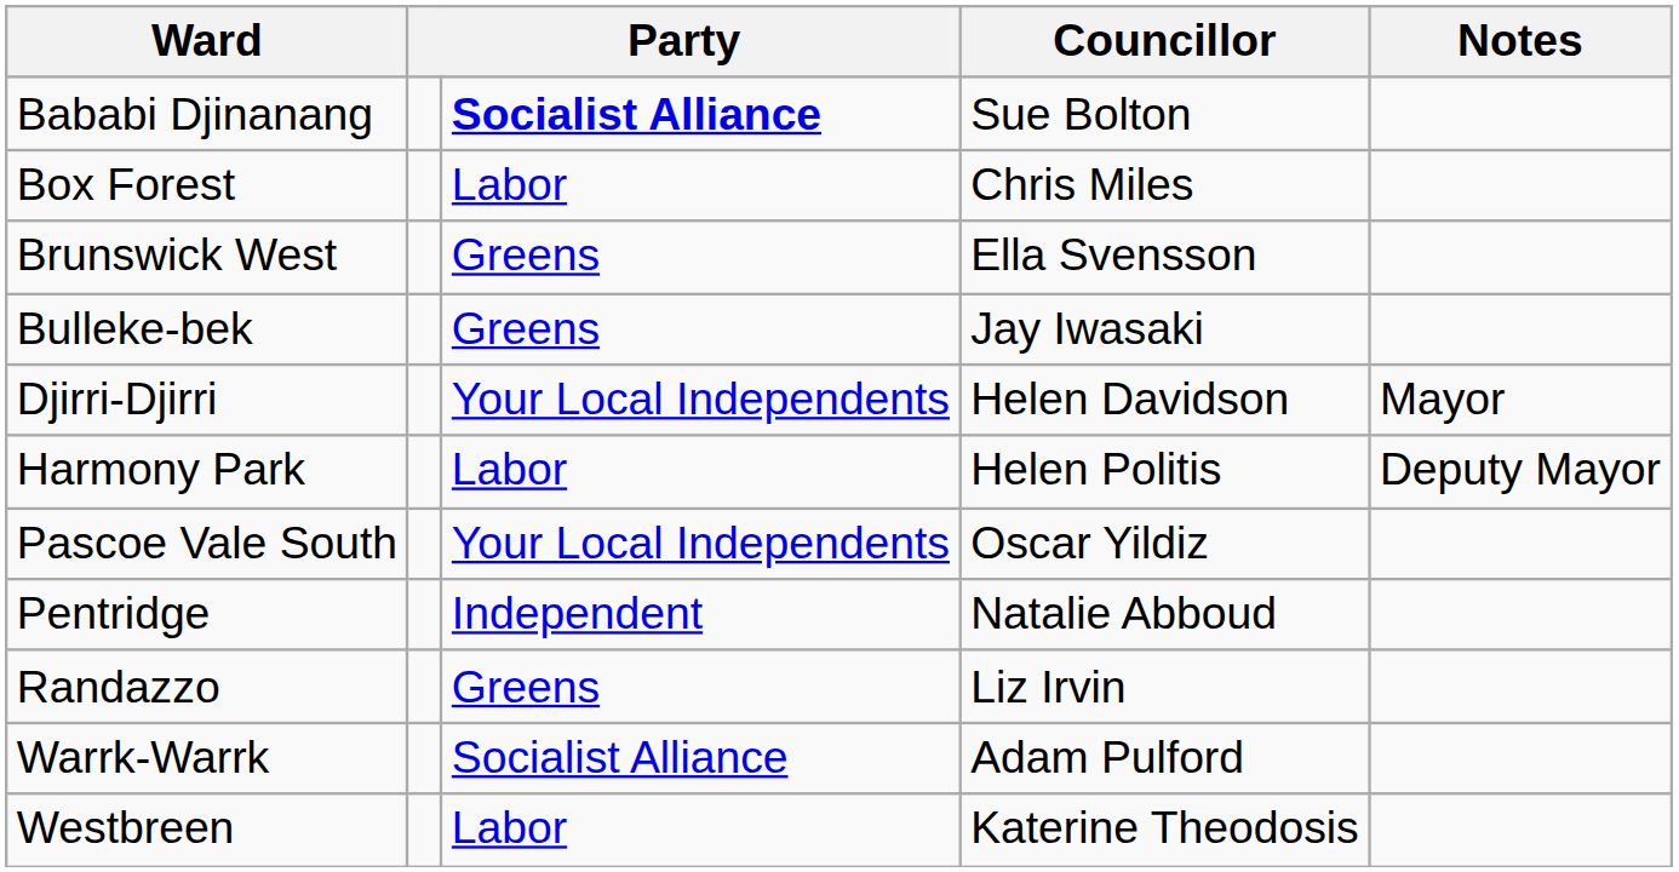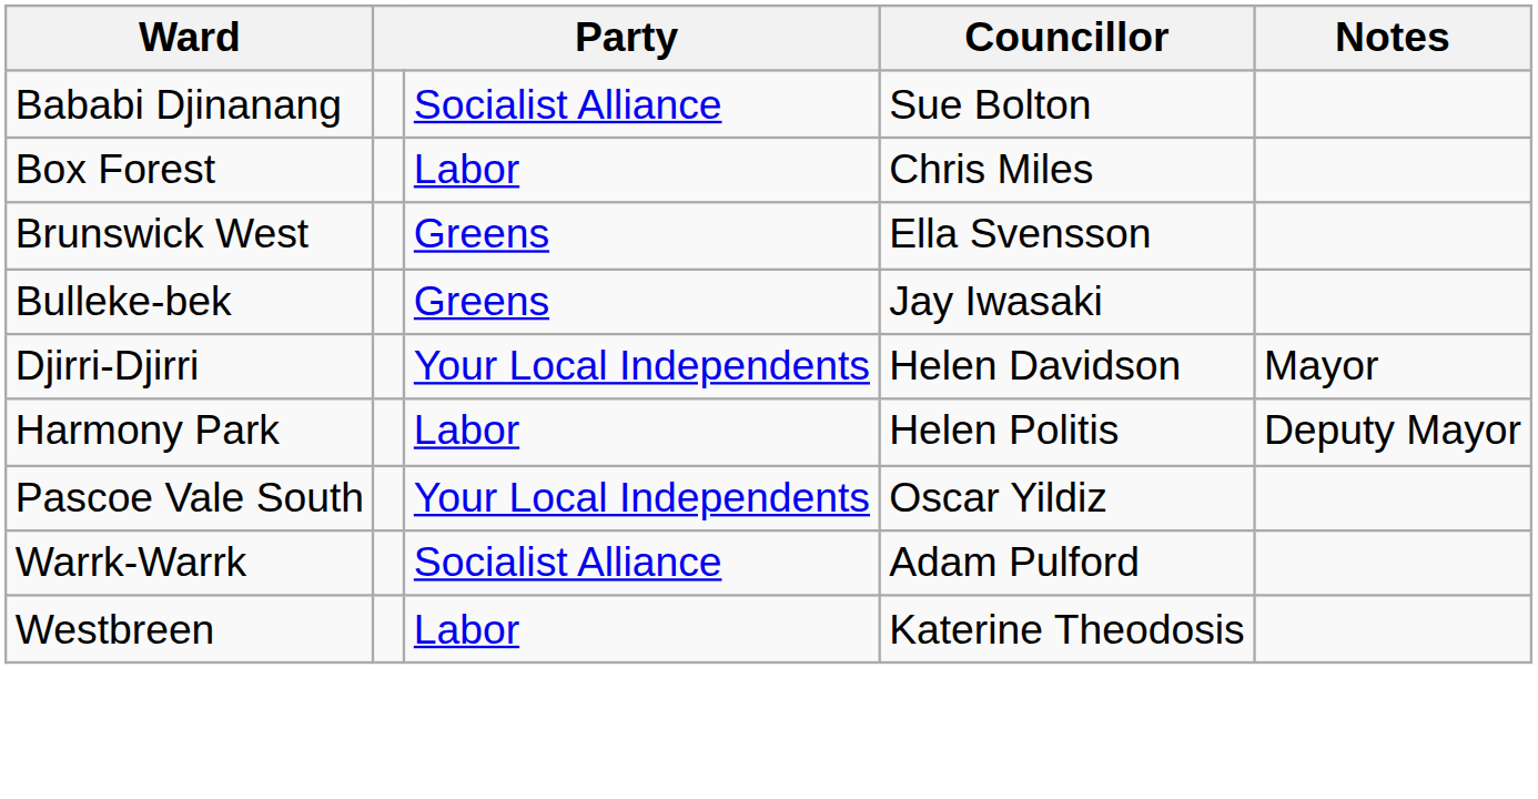Bababi Djinanang | column 3: bold -> normal
- row: Pentridge | Independent | Natalie Abboud
- row: Randazzo | Greens | Liz Irvin
